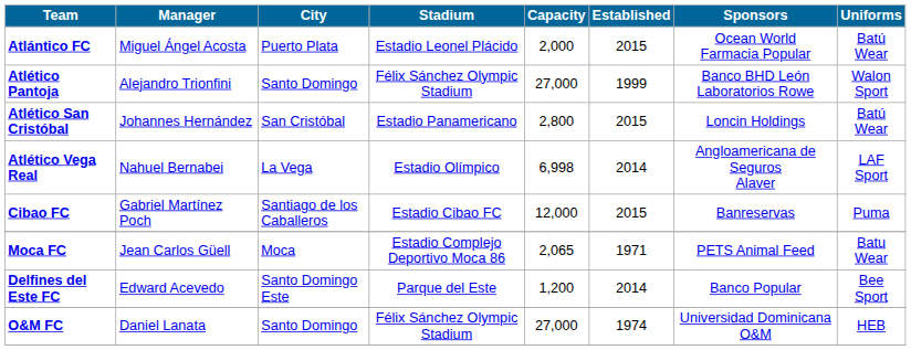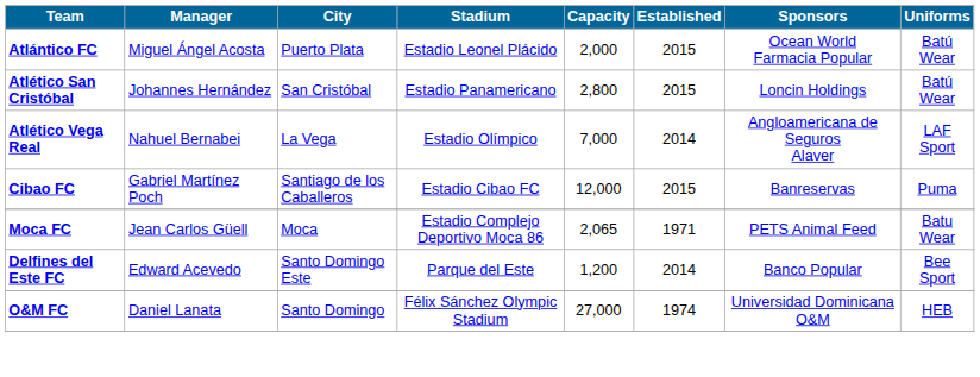- row: Atlético Pantoja | Alejandro Trionfini | Santo Domingo | Félix Sánchez Olympic Stadium | 27,000 | 1999 | Banco BHD León Laboratorios Rowe | Walon Sport
Atlético Vega Real | Capacity: 6,998 -> 7,000
